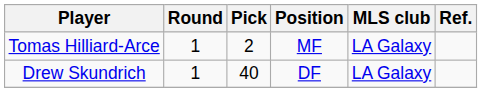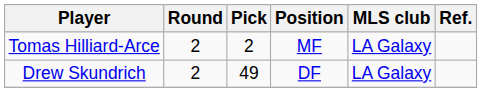Tomas Hilliard-Arce | Round: 1 -> 2
Drew Skundrich | Round: 1 -> 2
Drew Skundrich | Pick: 40 -> 49
